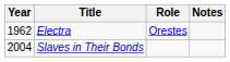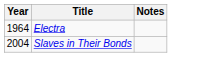- column: Role | Orestes
Electra | Year: 1962 -> 1964
